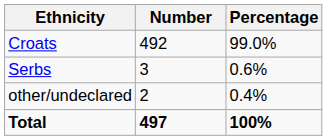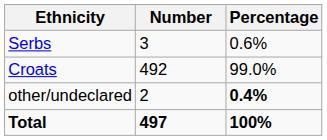rows swapped: Croats <-> Serbs
other/undeclared | Percentage: normal -> bold
